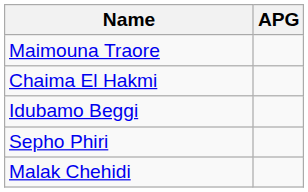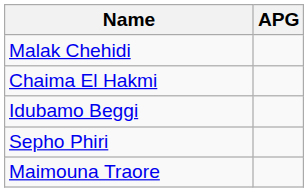rows swapped: Maimouna Traore <-> Malak Chehidi
